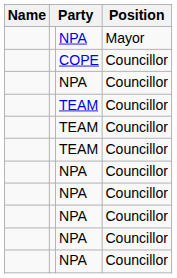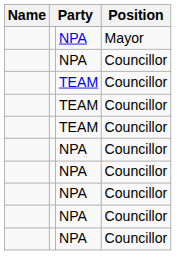- row: COPE | Councillor
